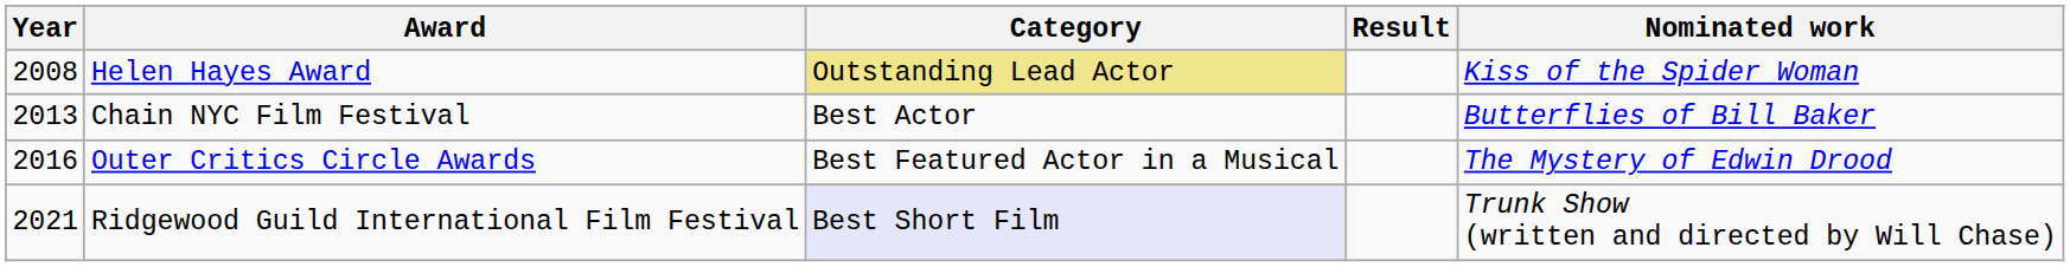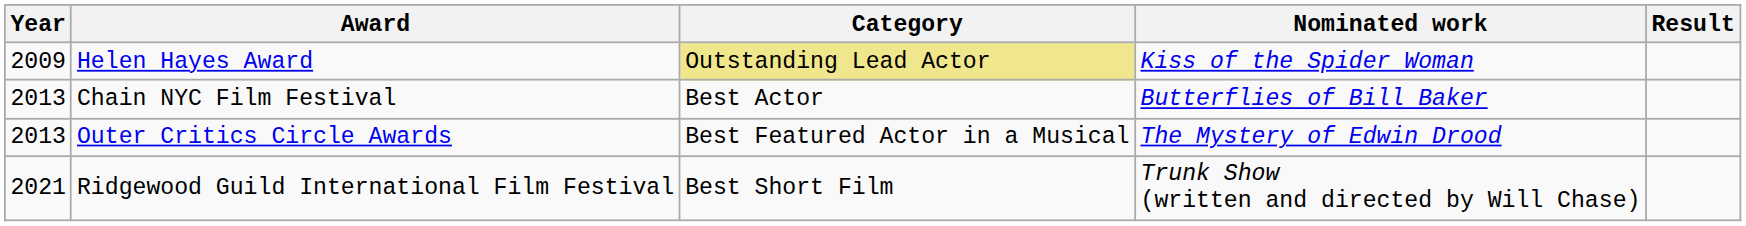columns swapped: Nominated work <-> Result
Helen Hayes Award | Year: 2008 -> 2009
Outer Critics Circle Awards | Year: 2016 -> 2013
Ridgewood Guild International Film Festival | Category: lavender background -> no background
